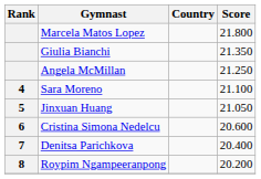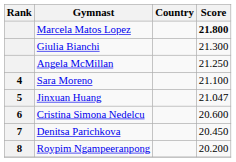Marcela Matos Lopez | Score: normal -> bold
Giulia Bianchi | Score: 21.350 -> 21.300
Jinxuan Huang | Score: 21.050 -> 21.047
Denitsa Parichkova | Score: 20.400 -> 20.450
